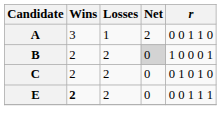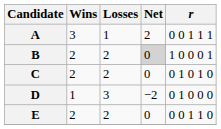A | r: 0 0 1 1 0 -> 0 0 1 1 1
+ row: D | 1 | 3 | −2 | 0 1 0 0 0
E | Wins: bold -> normal
E | r: 0 0 1 1 1 -> 0 0 1 1 0
